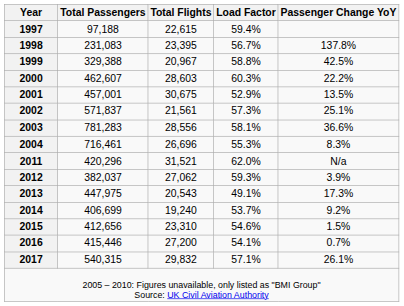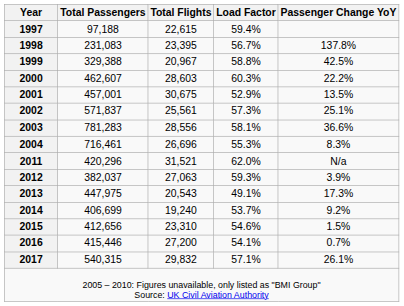2002 | Total Flights: 21,561 -> 25,561
2012 | Total Flights: 27,062 -> 27,063
